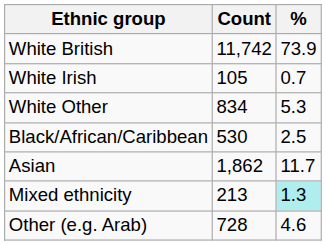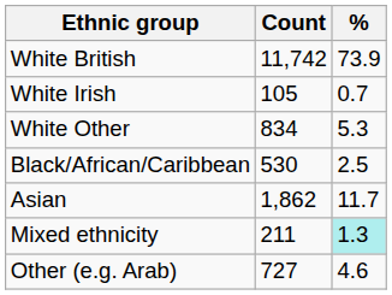Mixed ethnicity | Count: 213 -> 211
Other (e.g. Arab) | Count: 728 -> 727
